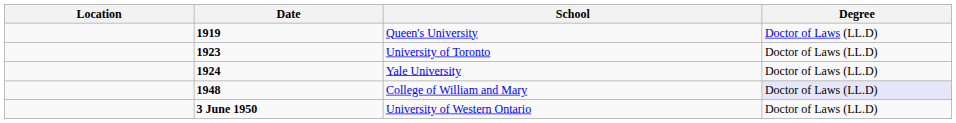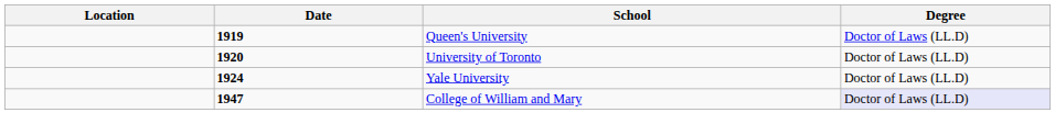University of Toronto | Date: 1923 -> 1920
College of William and Mary | Date: 1948 -> 1947
- row: 3 June 1950 | University of Western Ontario | Doctor of Laws (LL.D)
